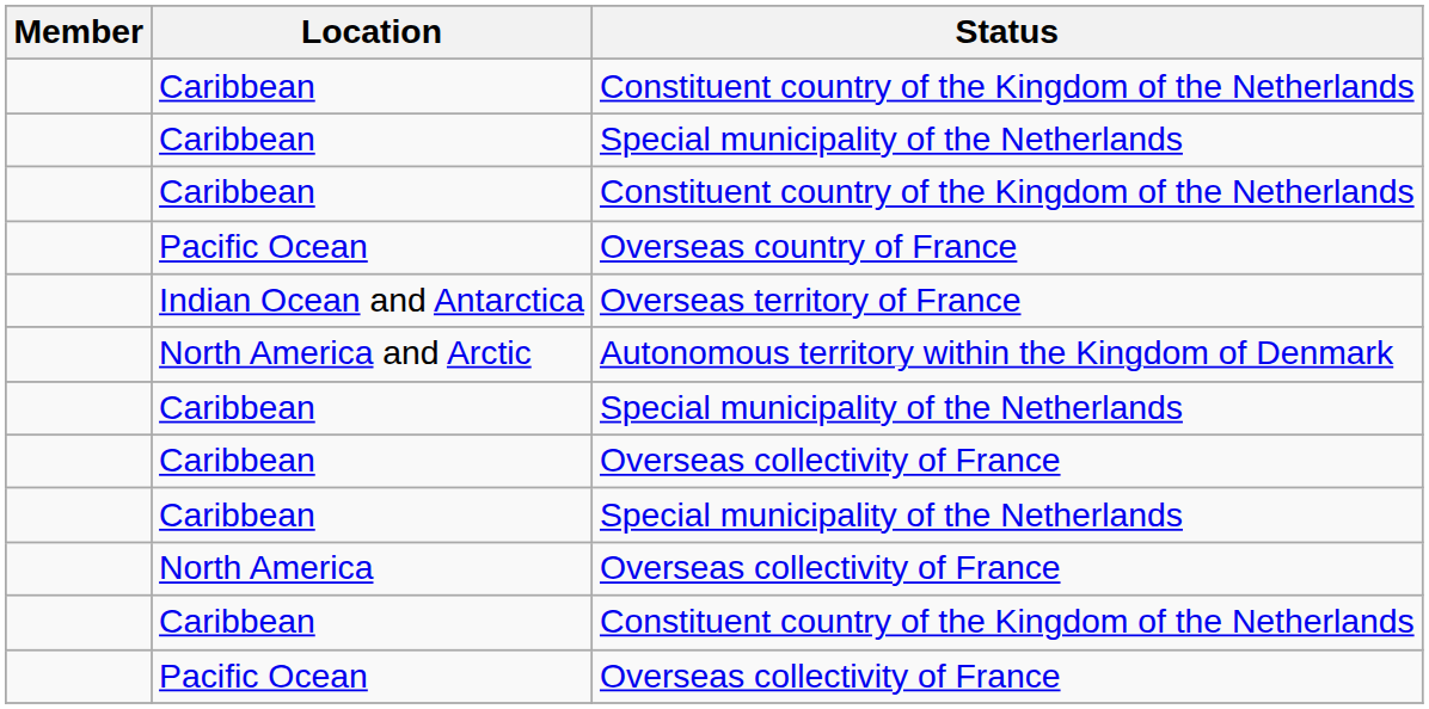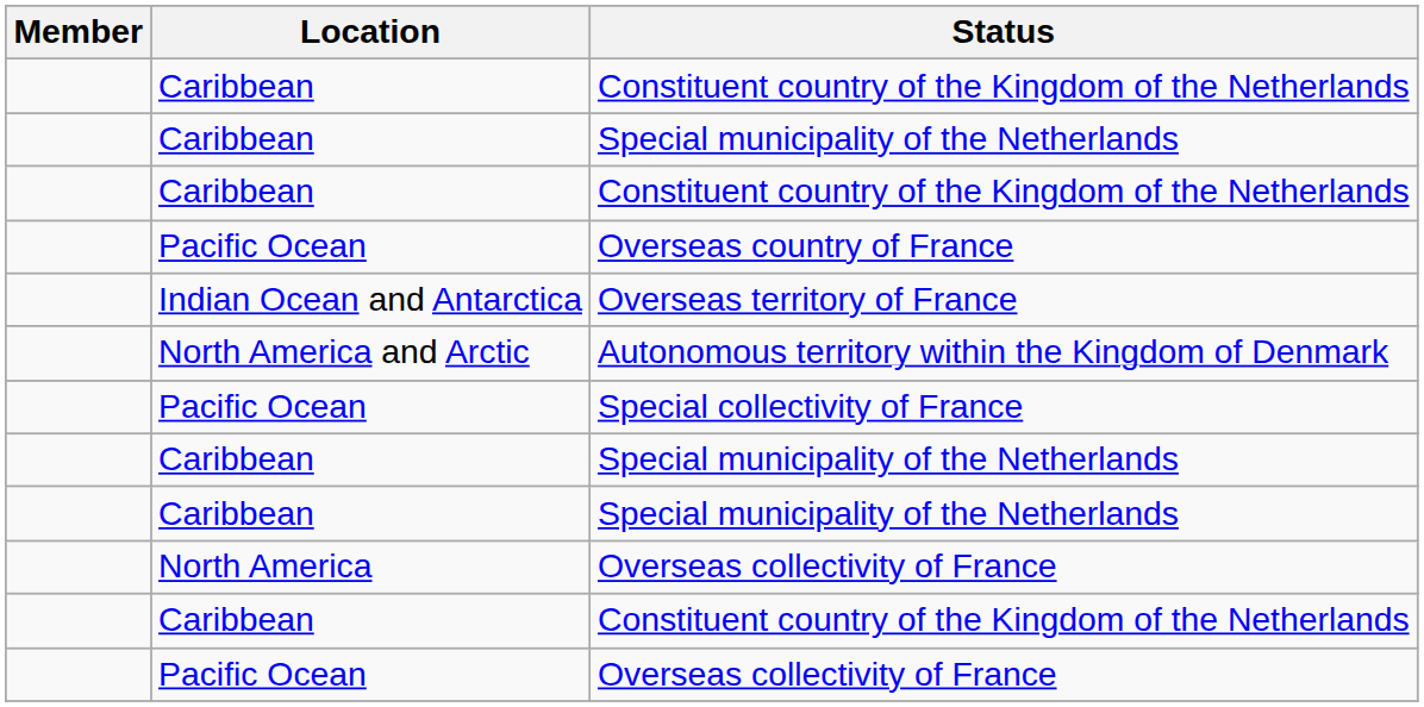+ row: Pacific Ocean | Special collectivity of France
- row: Caribbean | Overseas collectivity of France
